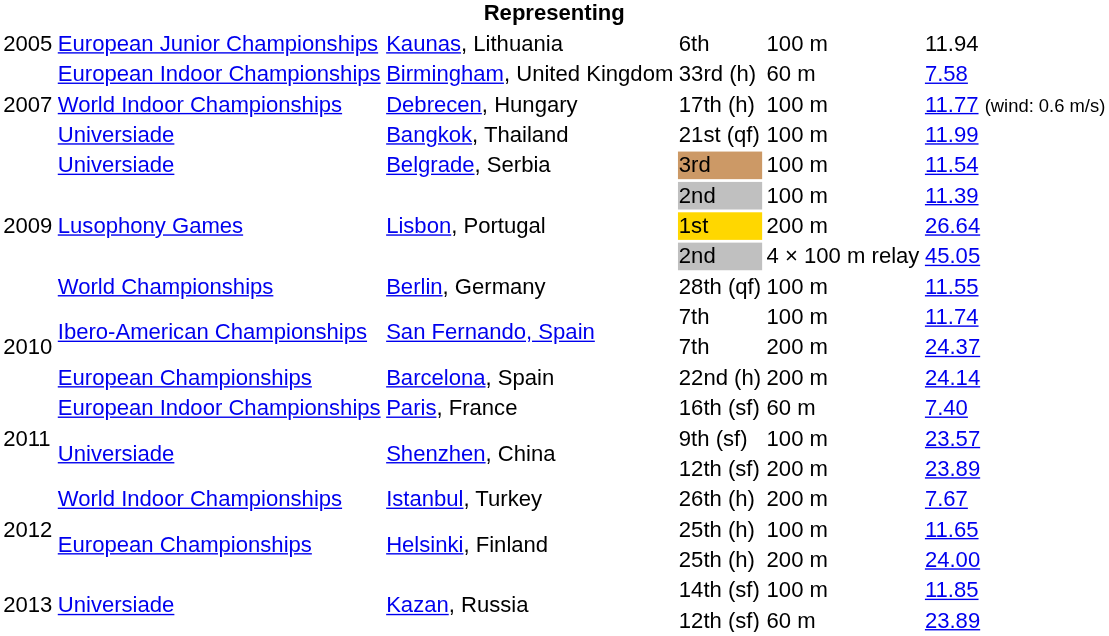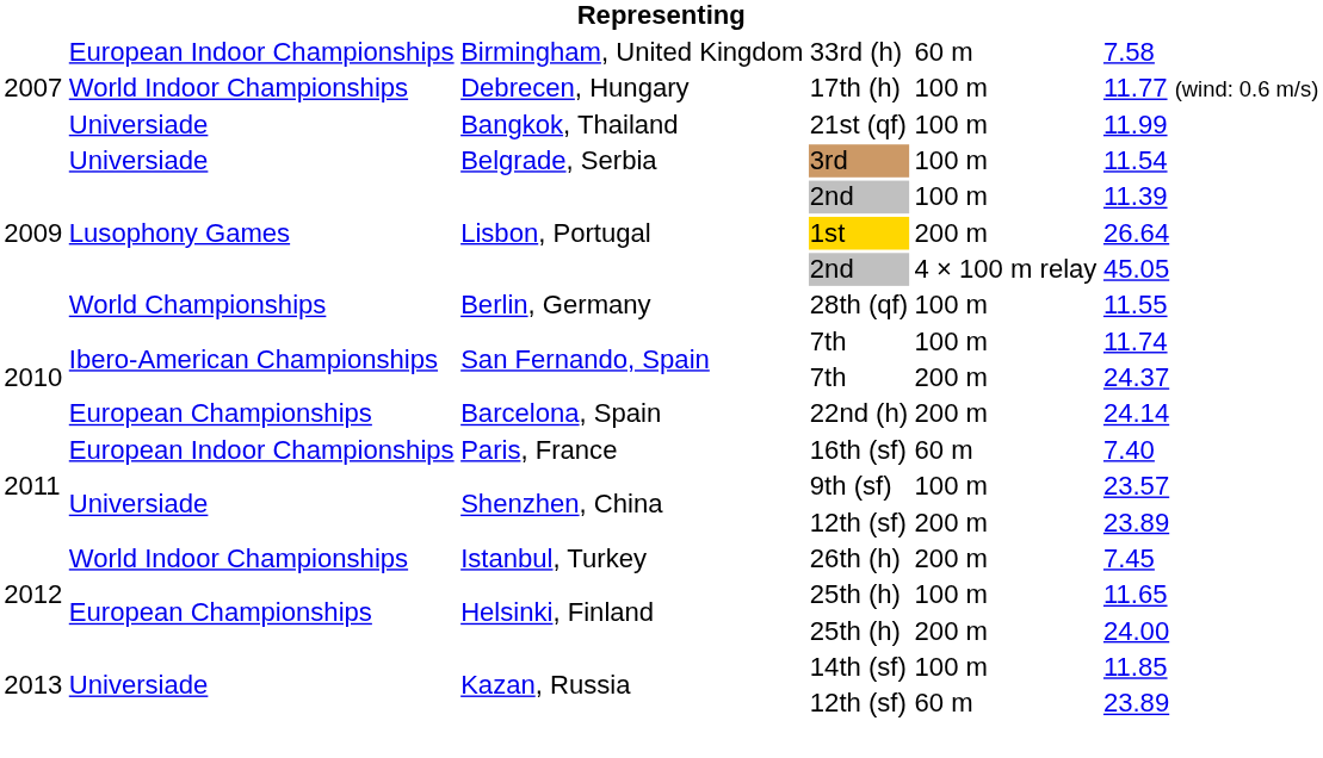- row: 2005 | European Junior Championships | Kaunas, Lithuania | 6th | 100 m | 11.94
26th (h) | column 6: 7.67 -> 7.45
